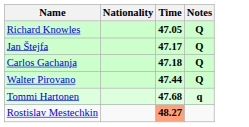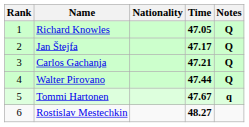+ column: Rank | 1 | 2 | 3 | 4 | 5 | 6
Carlos Gachanja | Time: 47.18 -> 47.21
Tommi Hartonen | Time: 47.68 -> 47.67
Rostislav Mestechkin | Time: lightsalmon background -> no background
